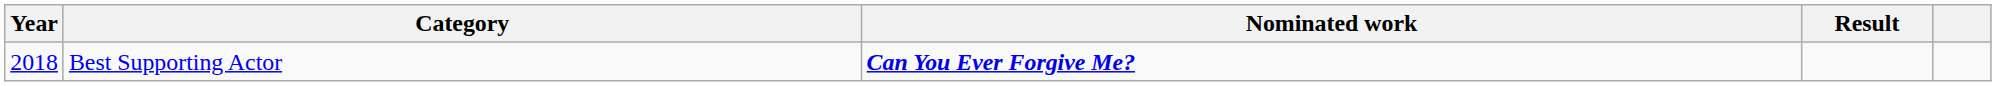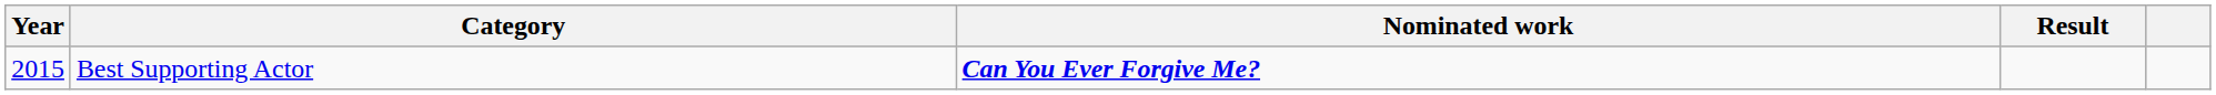Best Supporting Actor | Year: 2018 -> 2015
